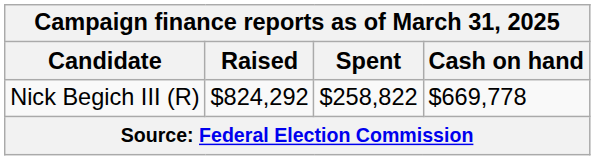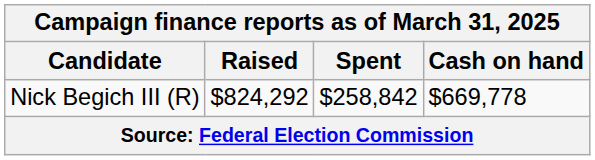Nick Begich III (R) | Spent: $258,822 -> $258,842
